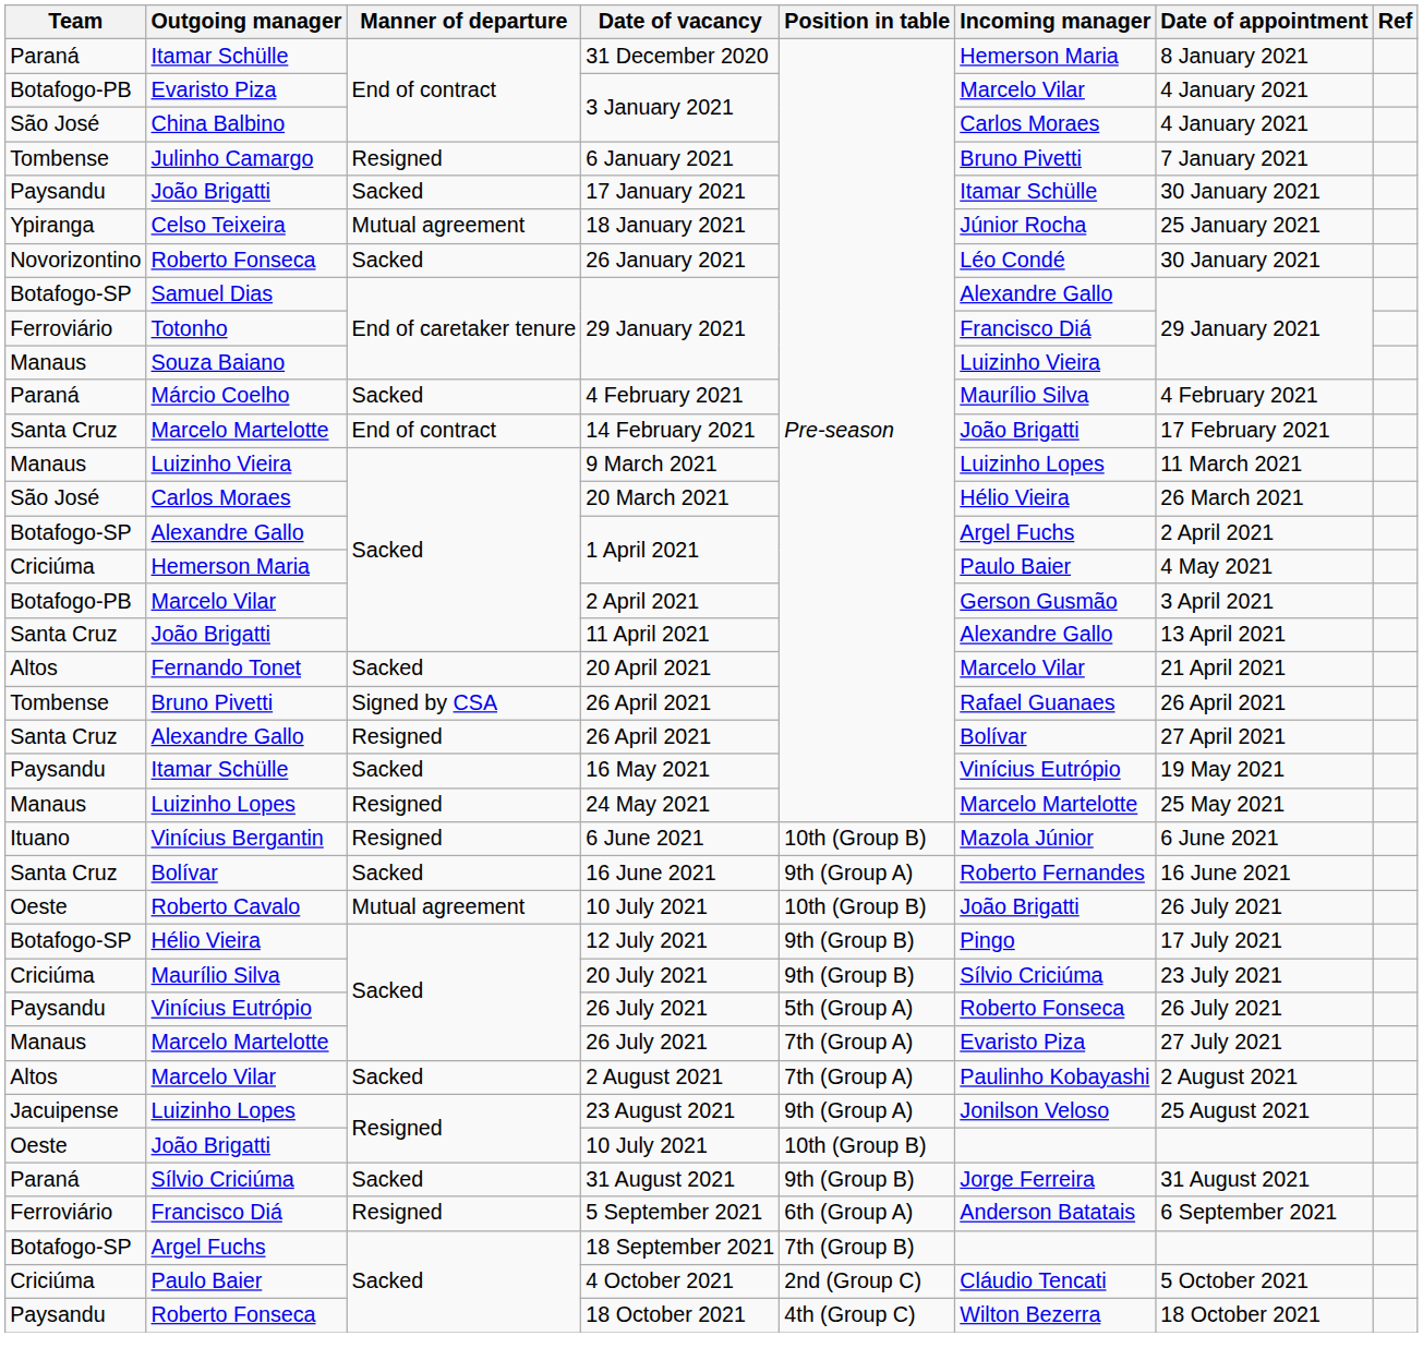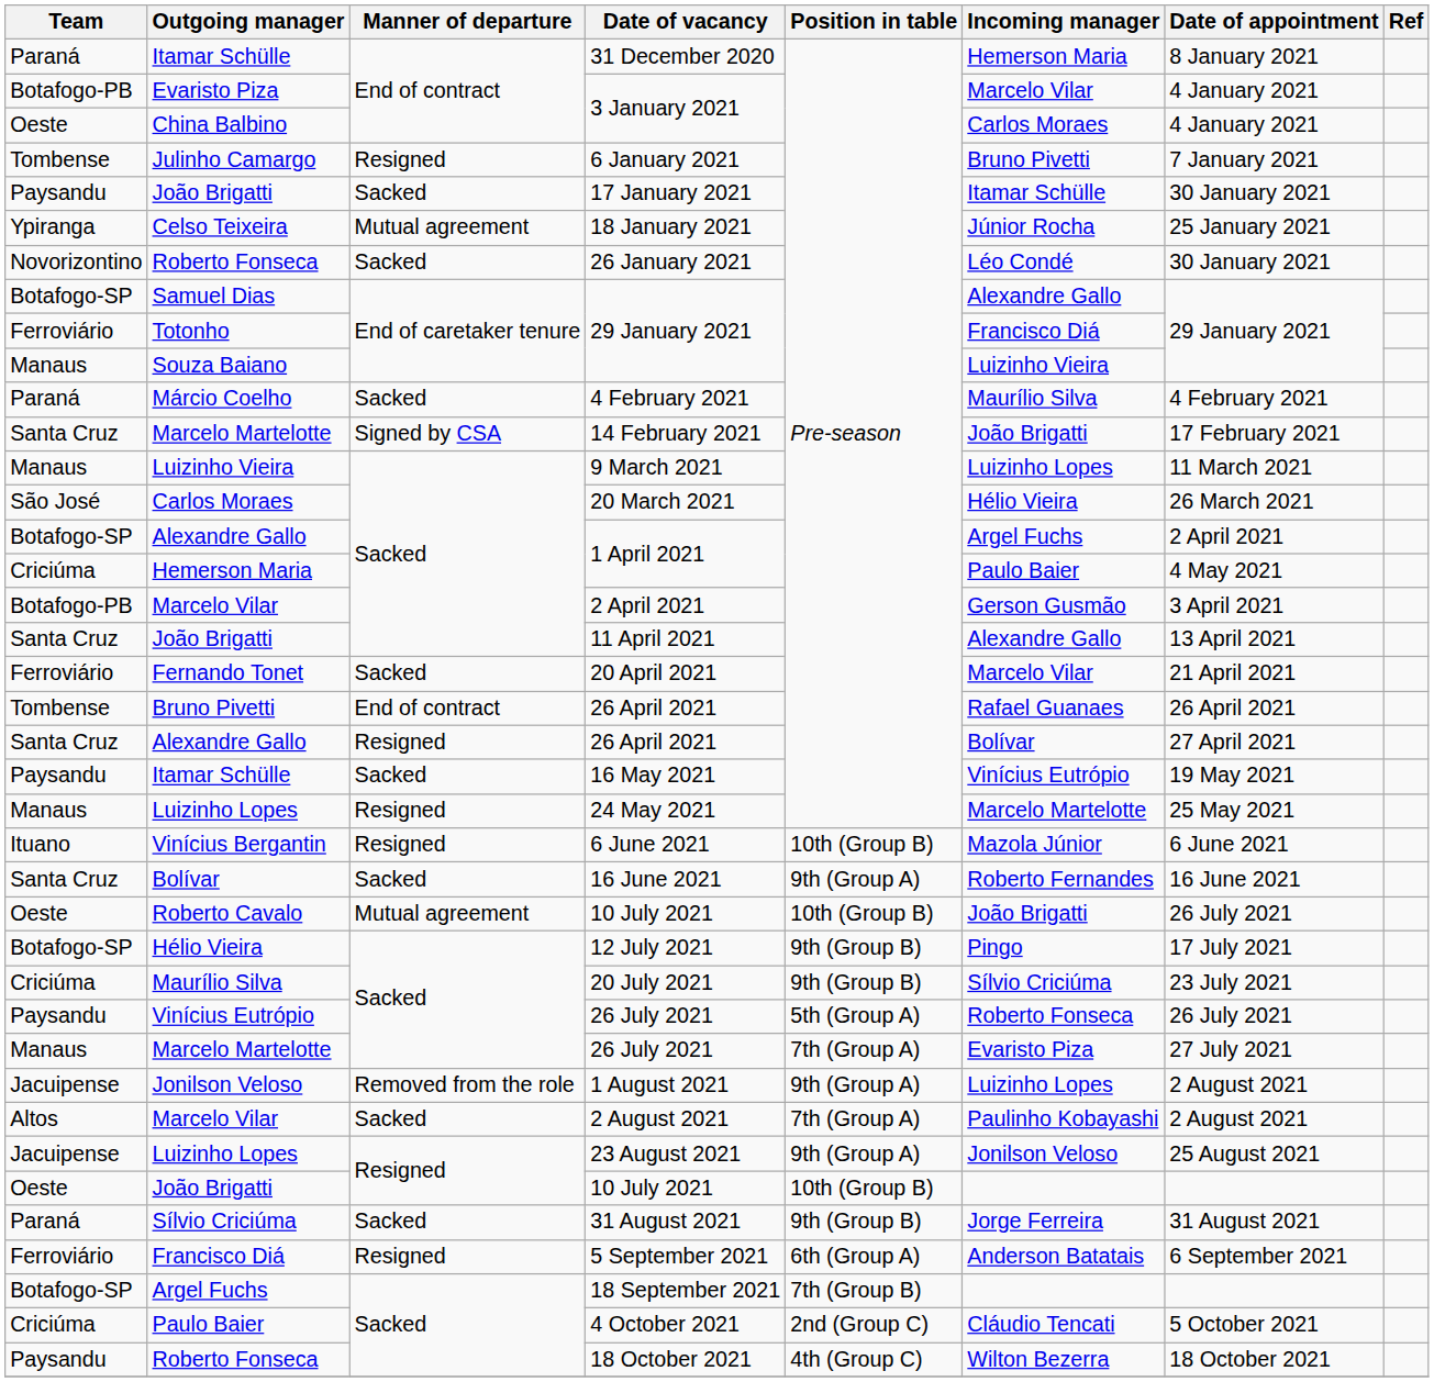China Balbino / 3 January 2021 | Team: São José -> Oeste
14 February 2021 | Manner of departure: End of contract -> Signed by CSA
20 April 2021 | Team: Altos -> Ferroviário
Bruno Pivetti / 26 April 2021 | Manner of departure: Signed by CSA -> End of contract
+ row: Jacuipense | Jonilson Veloso | Removed from the role | 1 August 2021 | 9th (Group A) | Luizinho Lopes | 2 August 2021
